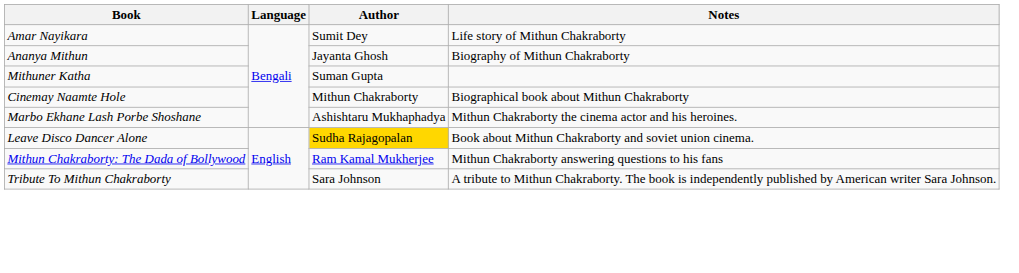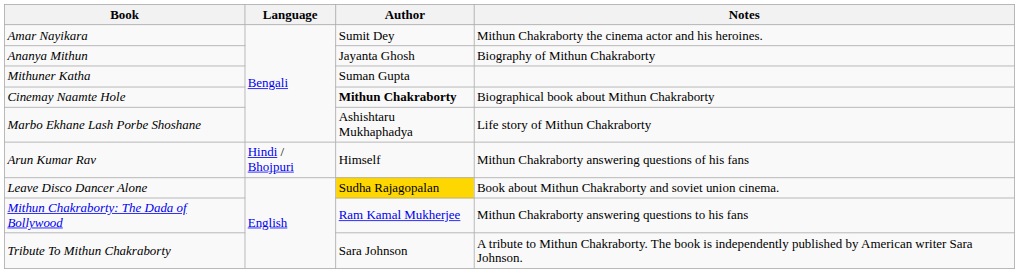Amar Nayikara | Notes: Life story of Mithun Chakraborty -> Mithun Chakraborty the cinema actor and his heroines.
Cinemay Naamte Hole | Author: normal -> bold
Marbo Ekhane Lash Porbe Shoshane | Notes: Mithun Chakraborty the cinema actor and his heroines. -> Life story of Mithun Chakraborty
+ row: Arun Kumar Rav | Hindi / Bhojpuri | Himself | Mithun Chakraborty answering questions of his fans
